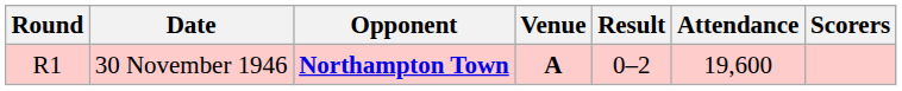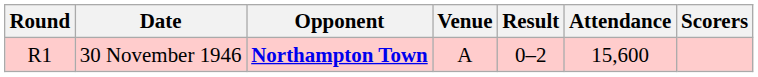30 November 1946 | Venue: bold -> normal
30 November 1946 | Attendance: 19,600 -> 15,600
